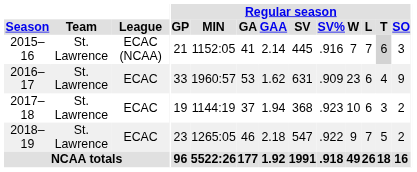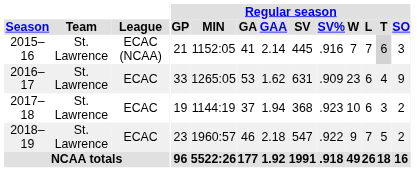2016–17 | Regular season / MIN: 1960:57 -> 1265:05
2018–19 | Regular season / MIN: 1265:05 -> 1960:57
